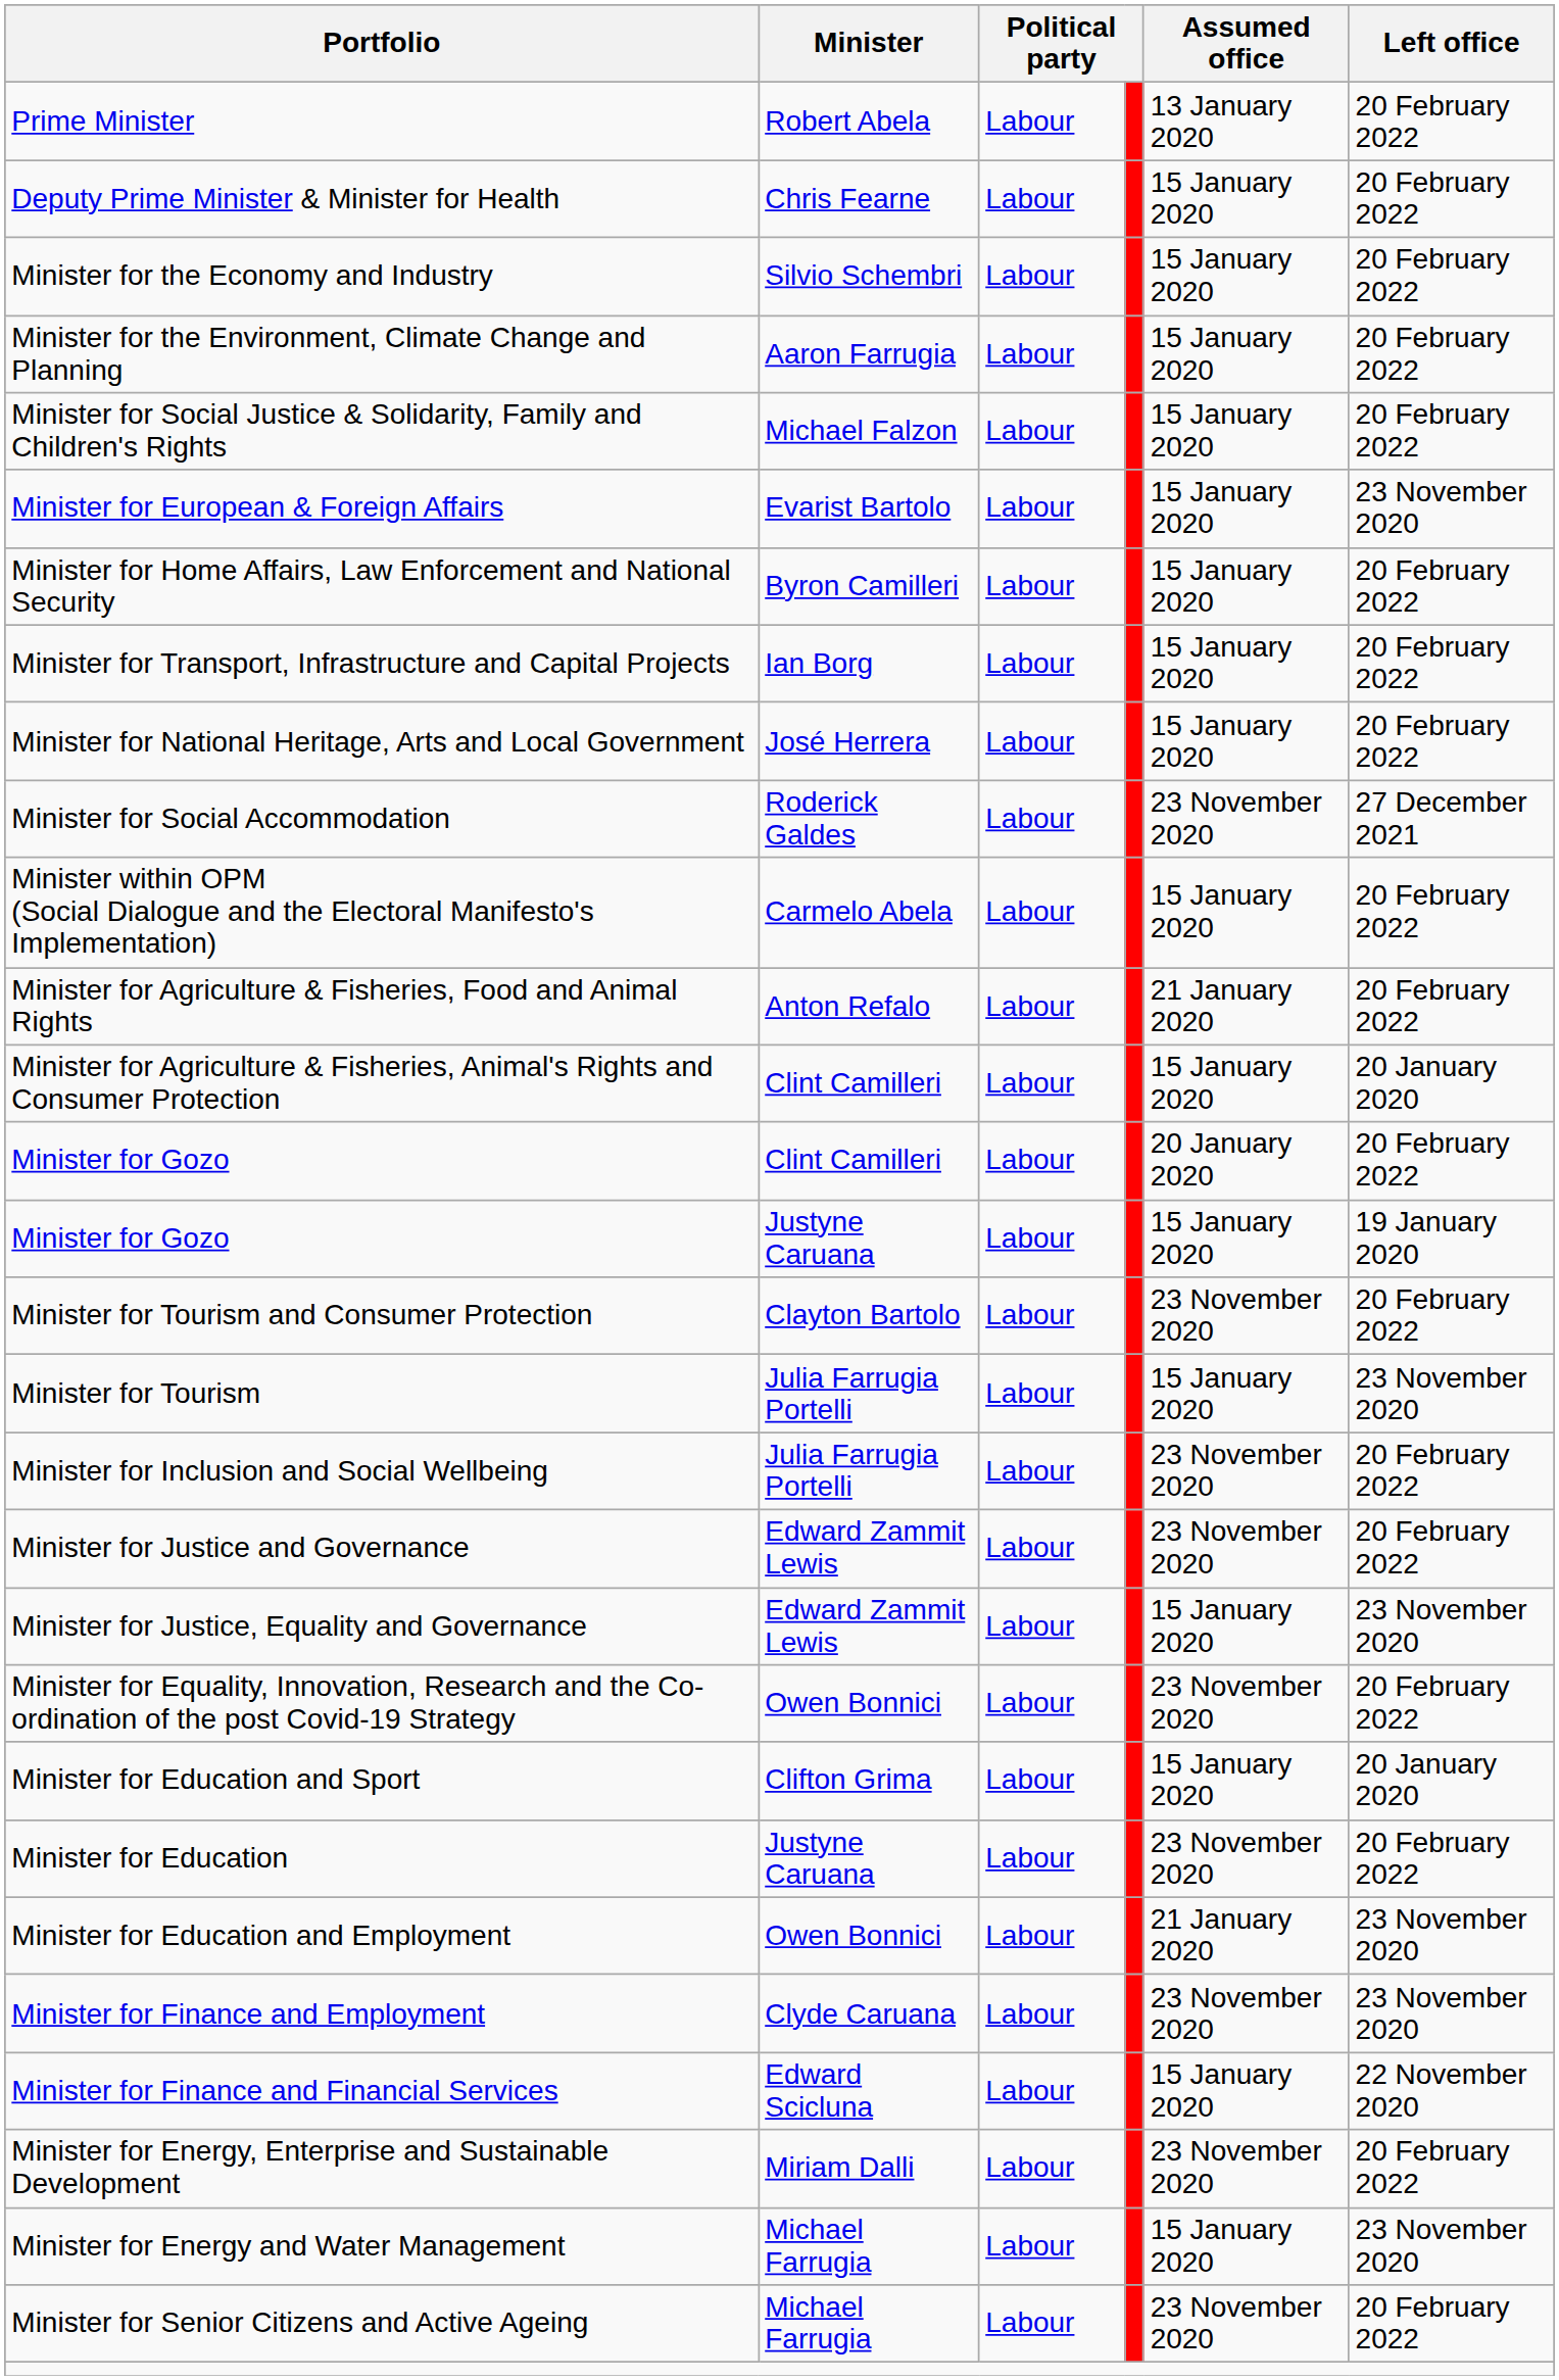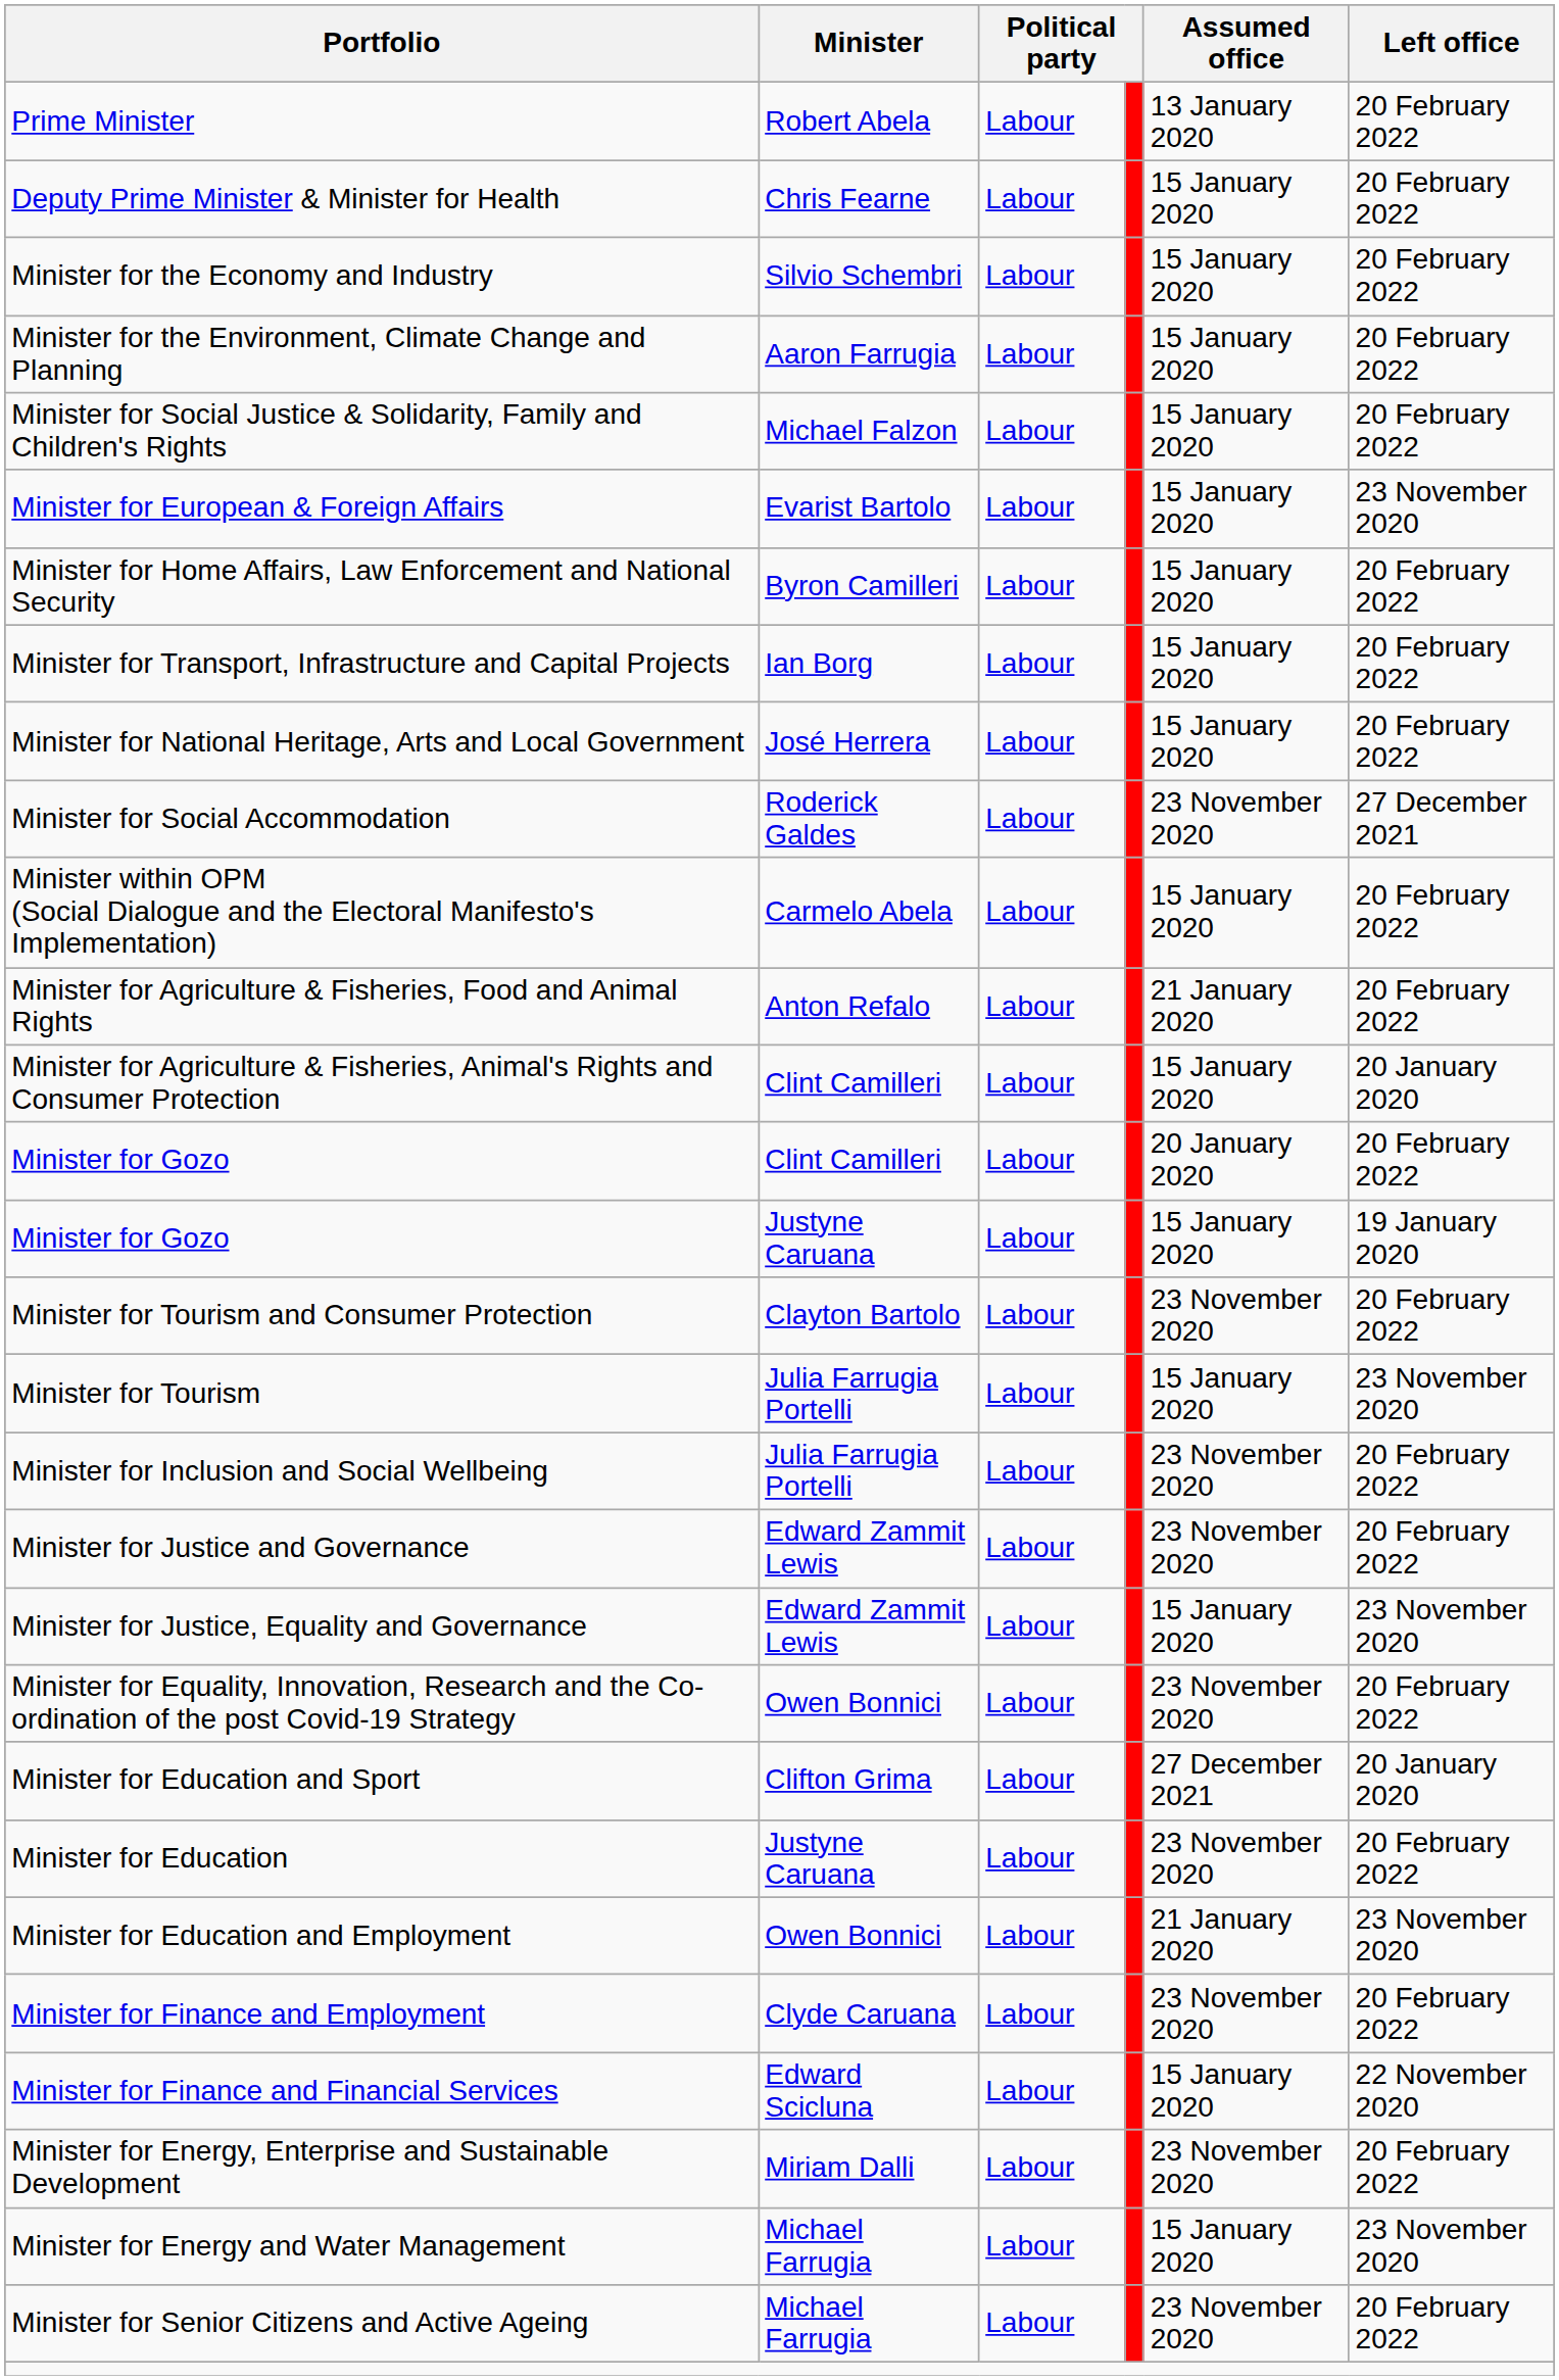Minister for Education and Sport | Assumed office: 15 January 2020 -> 27 December 2021
Minister for Finance and Employment | Left office: 23 November 2020 -> 20 February 2022
